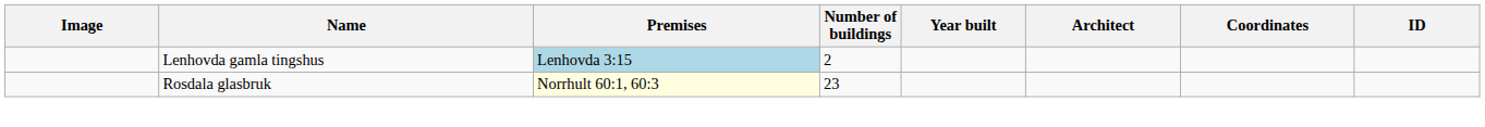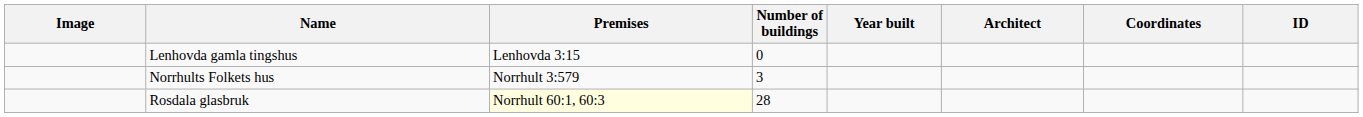Lenhovda gamla tingshus | Premises: lightblue background -> no background
Lenhovda gamla tingshus | Number of buildings: 2 -> 0
+ row: Norrhults Folkets hus | Norrhult 3:579 | 3
Rosdala glasbruk | Number of buildings: 23 -> 28
